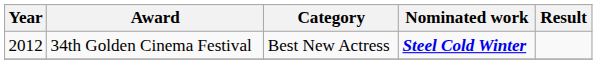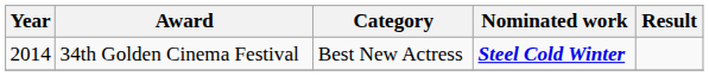34th Golden Cinema Festival | Year: 2012 -> 2014
